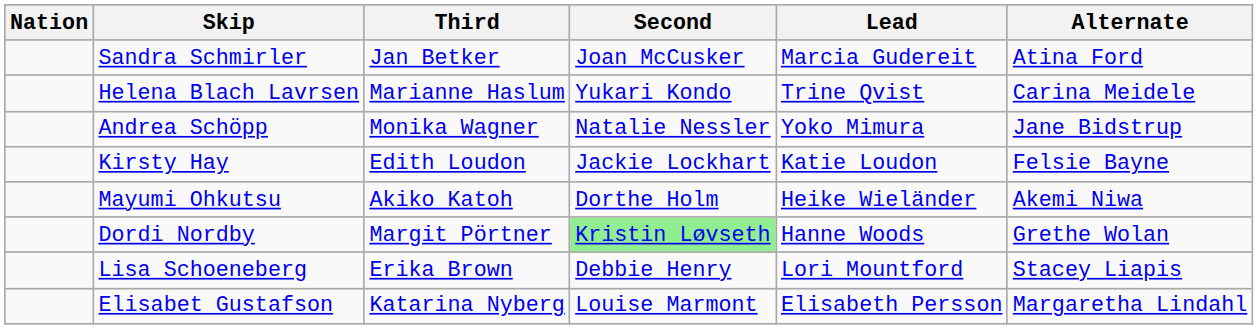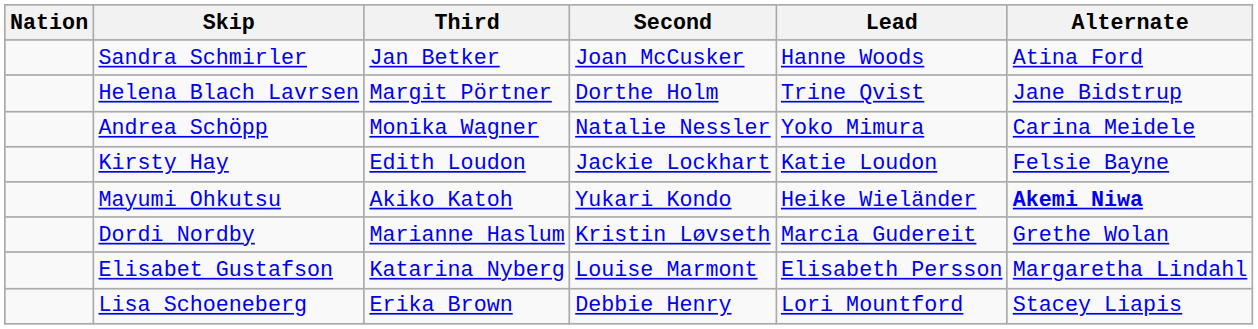Sandra Schmirler | Lead: Marcia Gudereit -> Hanne Woods
Helena Blach Lavrsen | Third: Marianne Haslum -> Margit Pörtner
Helena Blach Lavrsen | Second: Yukari Kondo -> Dorthe Holm
Helena Blach Lavrsen | Alternate: Carina Meidele -> Jane Bidstrup
Andrea Schöpp | Alternate: Jane Bidstrup -> Carina Meidele
Mayumi Ohkutsu | Second: Dorthe Holm -> Yukari Kondo
Mayumi Ohkutsu | Alternate: normal -> bold
Dordi Nordby | Third: Margit Pörtner -> Marianne Haslum
Dordi Nordby | Second: lightgreen background -> no background
Dordi Nordby | Lead: Hanne Woods -> Marcia Gudereit
rows swapped: Elisabet Gustafson <-> Lisa Schoeneberg
